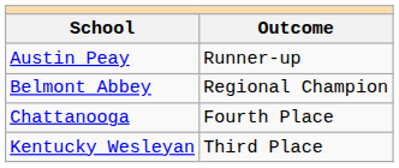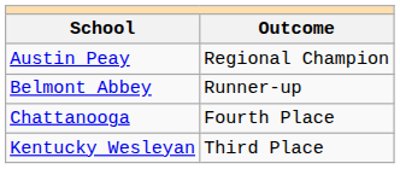Austin Peay | Outcome: Runner-up -> Regional Champion
Belmont Abbey | Outcome: Regional Champion -> Runner-up
